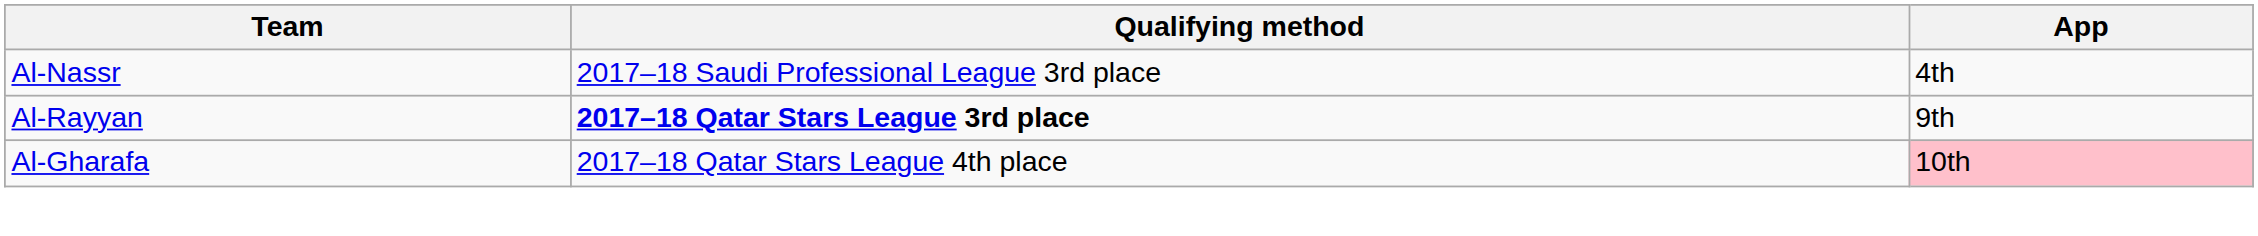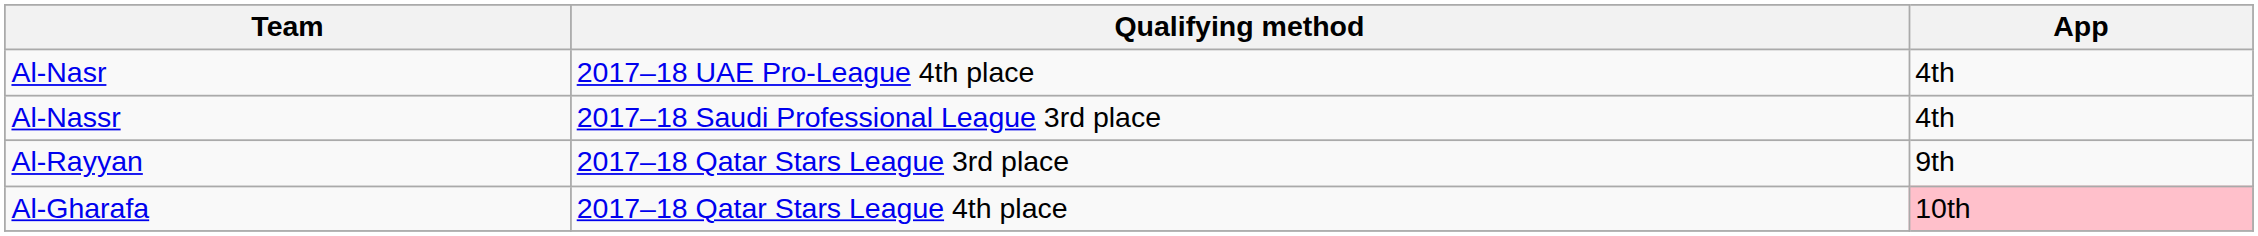+ row: Al-Nasr | 2017–18 UAE Pro-League 4th place | 4th
Al-Rayyan | Qualifying method: bold -> normal
